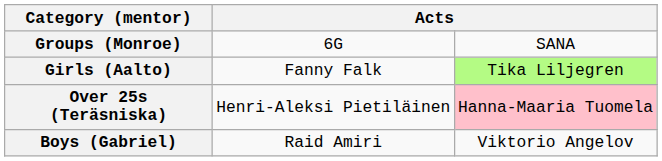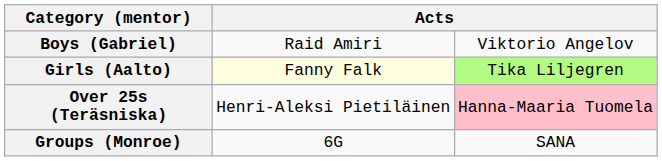rows swapped: Boys (Gabriel) <-> Groups (Monroe)
Girls (Aalto) | column 2: no background -> lightyellow background
